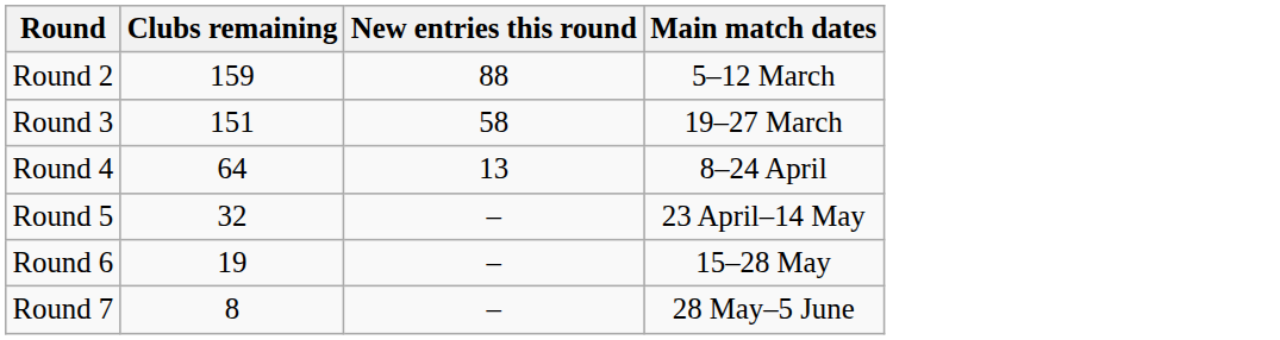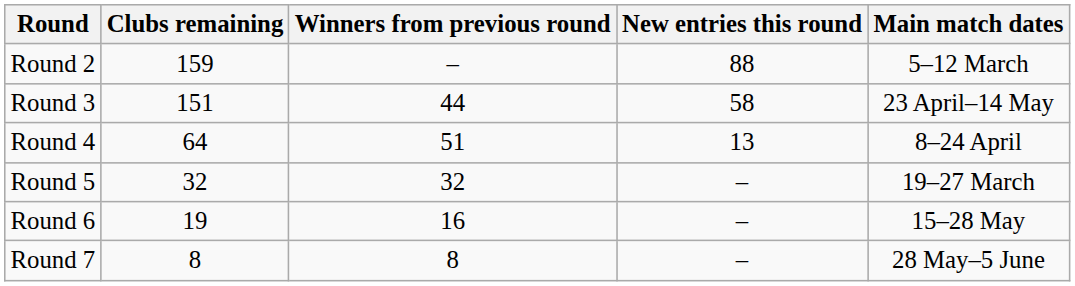+ column: Winners from previous round | – | 44 | 51 | 32 | 16 | 8
Round 3 | Main match dates: 19–27 March -> 23 April–14 May
Round 5 | Main match dates: 23 April–14 May -> 19–27 March
